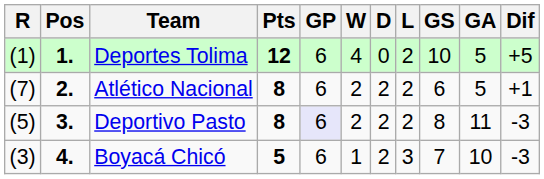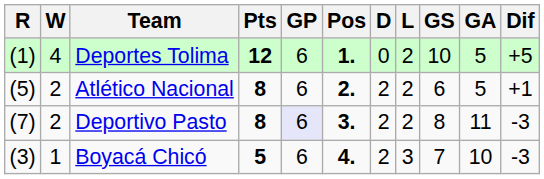columns swapped: Pos <-> W
Atlético Nacional | R: (7) -> (5)
Deportivo Pasto | R: (5) -> (7)
